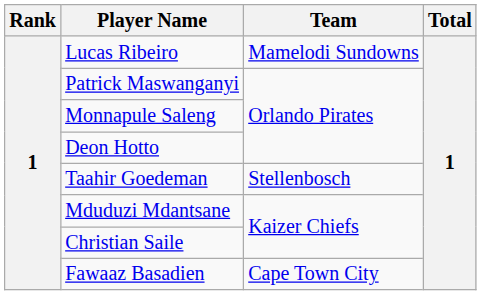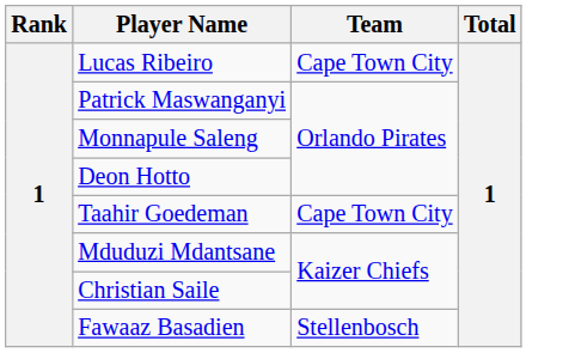Lucas Ribeiro | Team: Mamelodi Sundowns -> Cape Town City
Taahir Goedeman | Team: Stellenbosch -> Cape Town City
Fawaaz Basadien | Team: Cape Town City -> Stellenbosch
